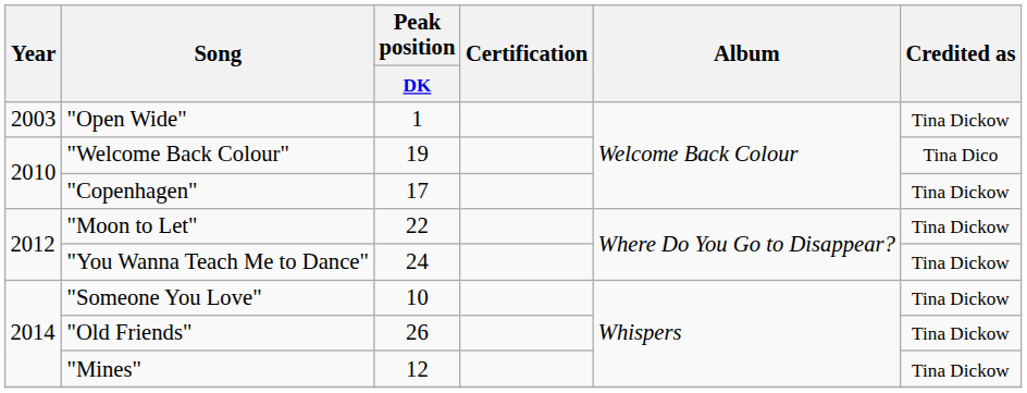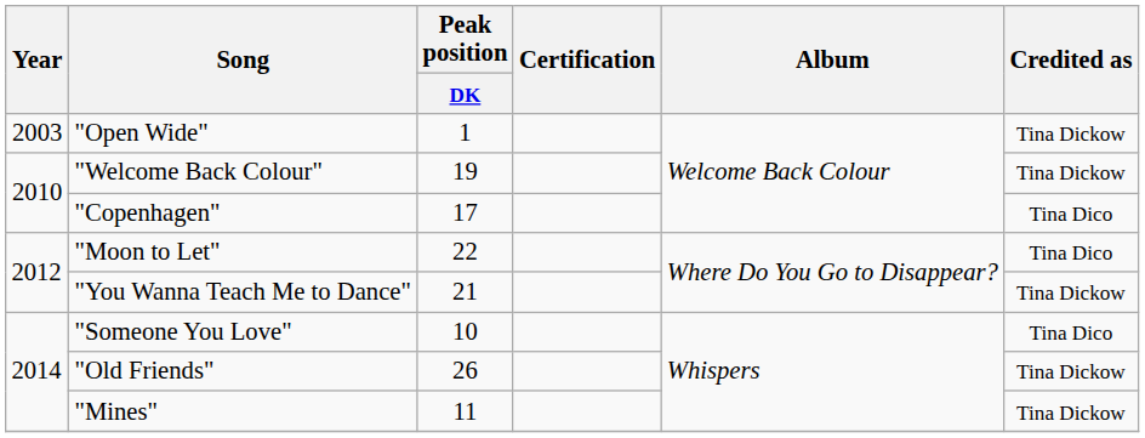"Welcome Back Colour" | Credited as: Tina Dico -> Tina Dickow
"Copenhagen" | Credited as: Tina Dickow -> Tina Dico
"Moon to Let" | Credited as: Tina Dickow -> Tina Dico
"You Wanna Teach Me to Dance" | Peak position / DK: 24 -> 21
"Someone You Love" | Credited as: Tina Dickow -> Tina Dico
"Mines" | Peak position / DK: 12 -> 11
